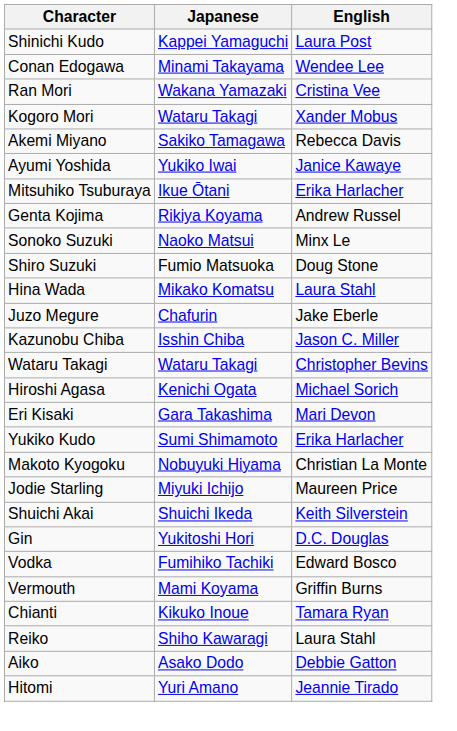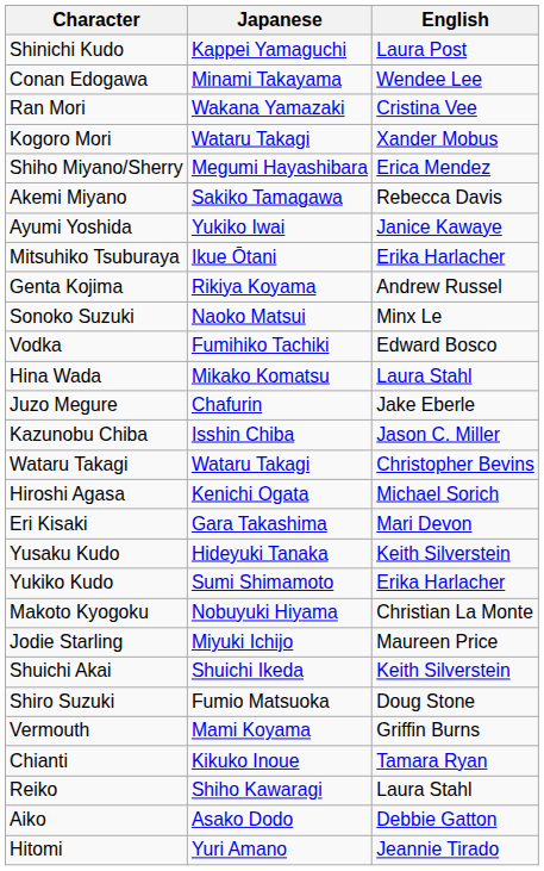+ row: Shiho Miyano/Sherry | Megumi Hayashibara | Erica Mendez
rows swapped: Shiro Suzuki <-> Vodka
+ row: Yusaku Kudo | Hideyuki Tanaka | Keith Silverstein
- row: Gin | Yukitoshi Hori | D.C. Douglas
